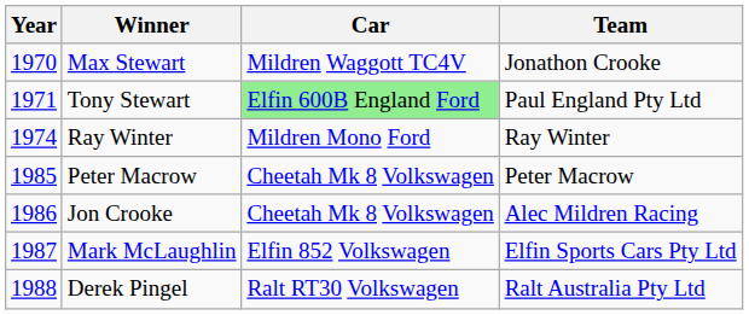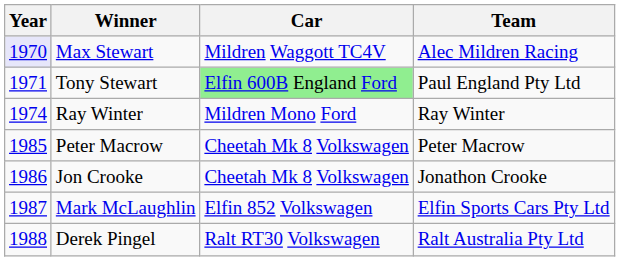Max Stewart | Year: no background -> lavender background
Max Stewart | Team: Jonathon Crooke -> Alec Mildren Racing
Jon Crooke | Team: Alec Mildren Racing -> Jonathon Crooke
